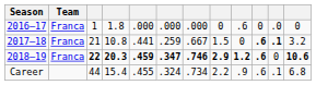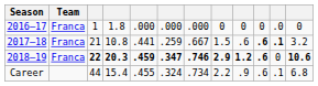2016–17 | column 9: .6 -> 0
2017–18 | column 9: 0 -> .6
